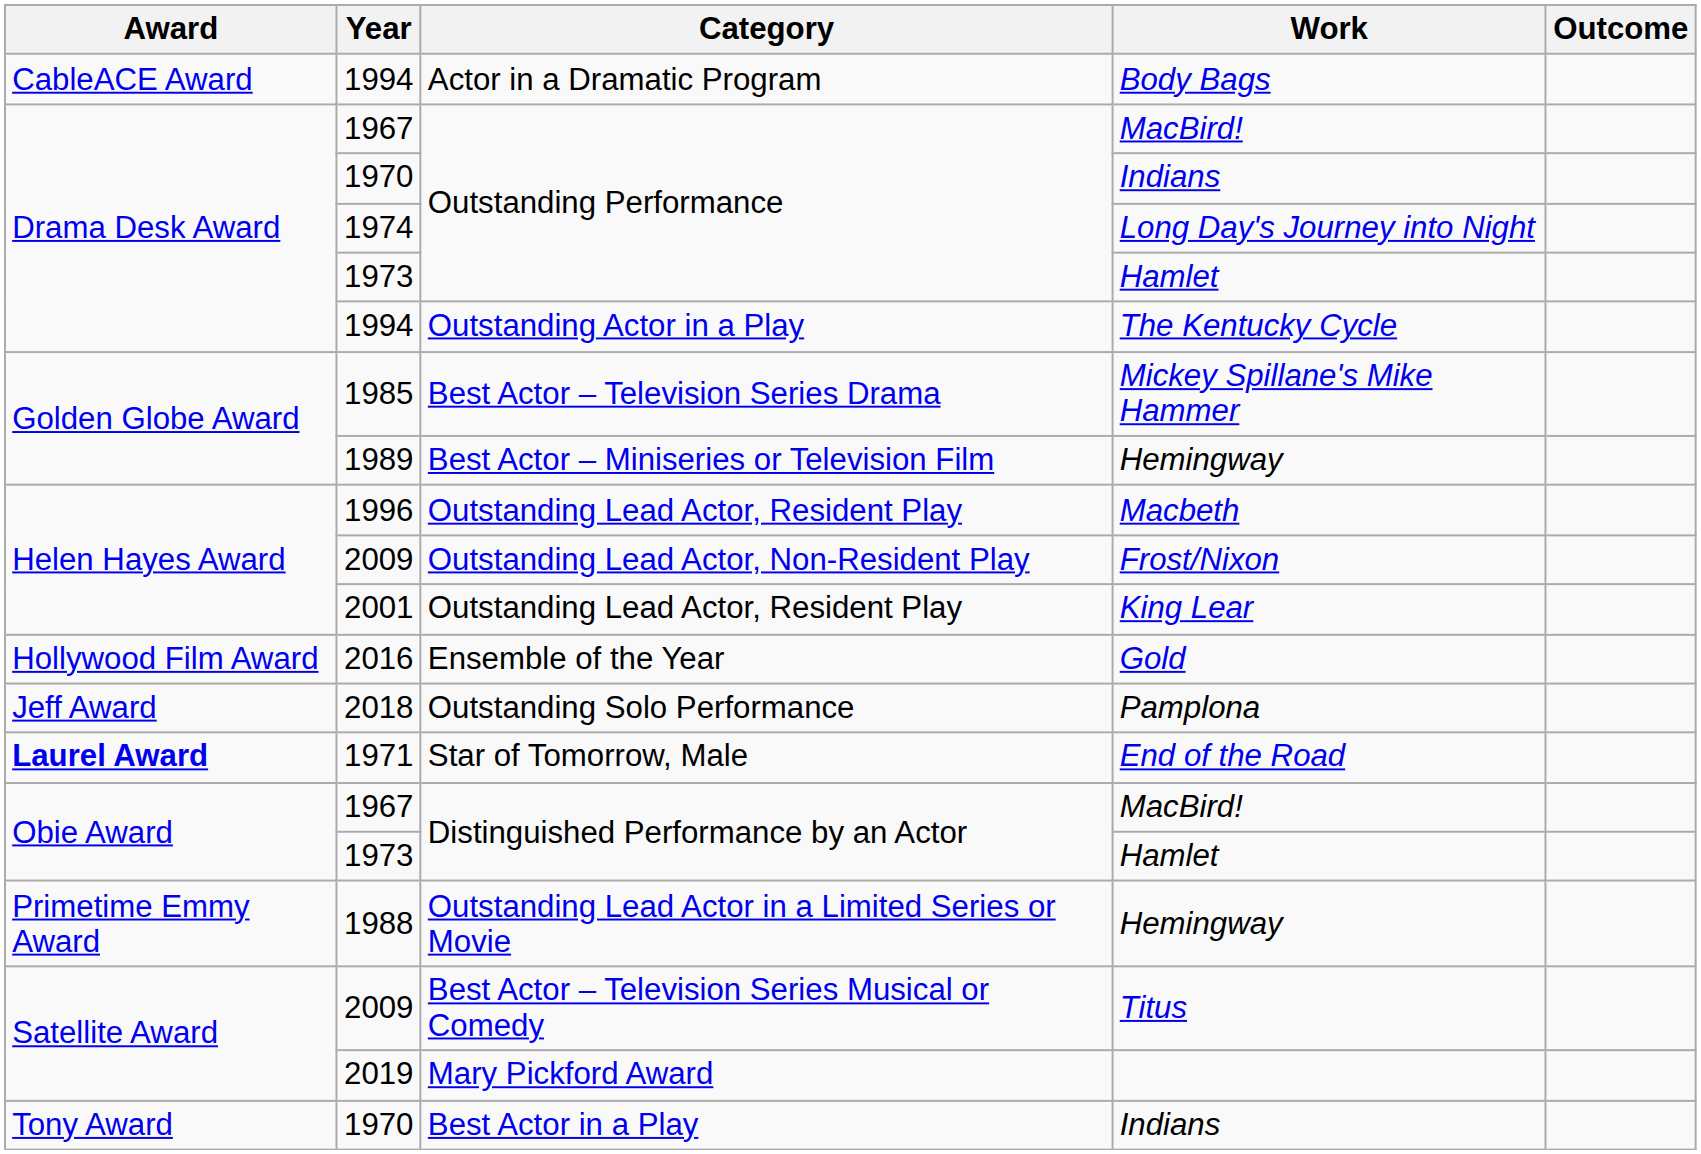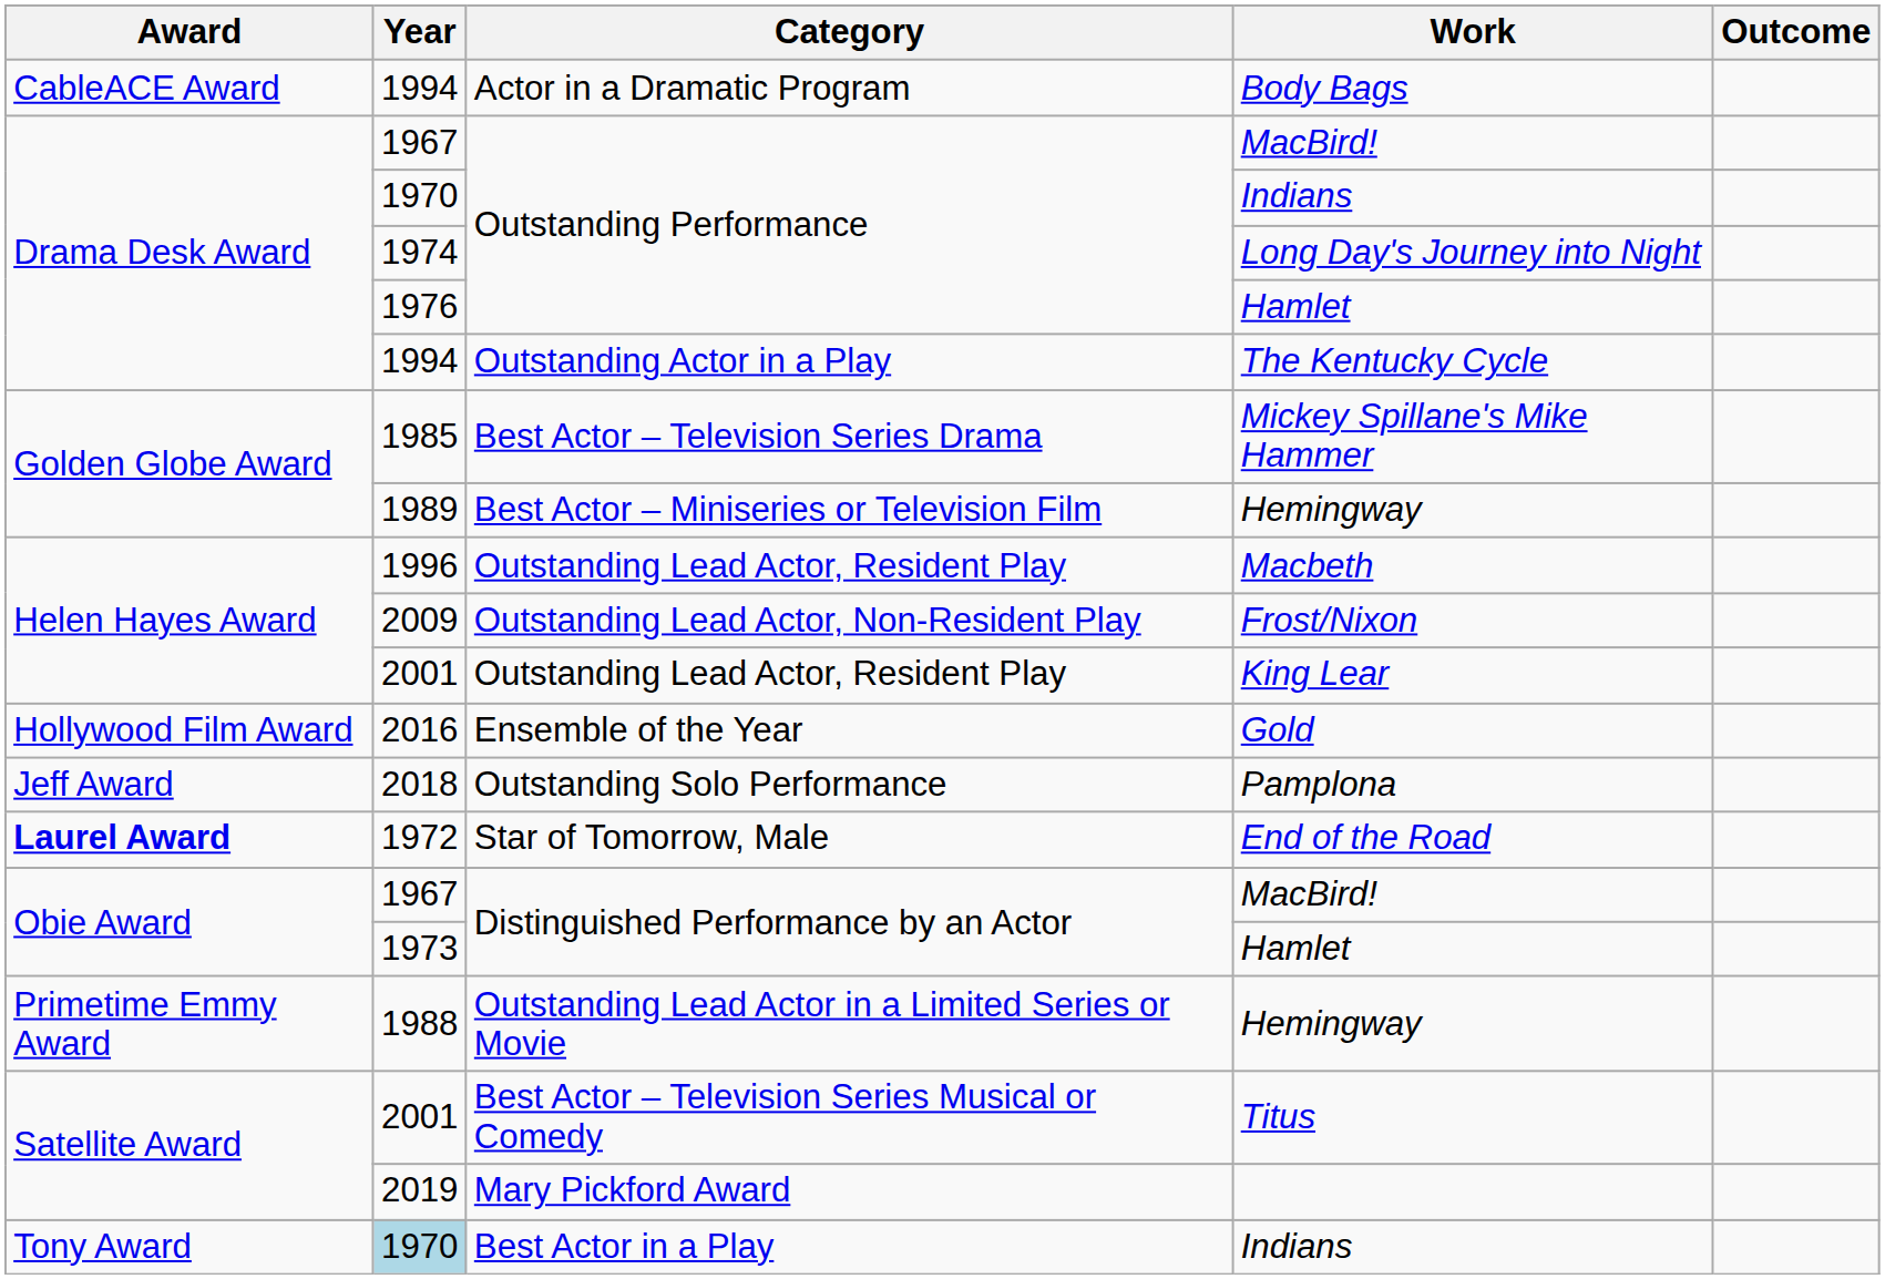Outstanding Performance / Hamlet | Year: 1973 -> 1976
End of the Road | Year: 1971 -> 1972
Titus | Year: 2009 -> 2001
Best Actor in a Play / Indians | Year: no background -> lightblue background
